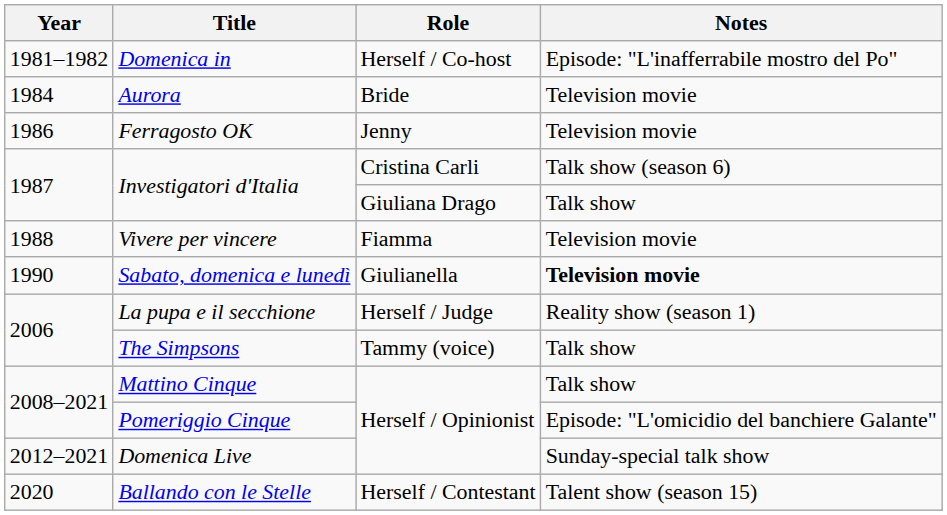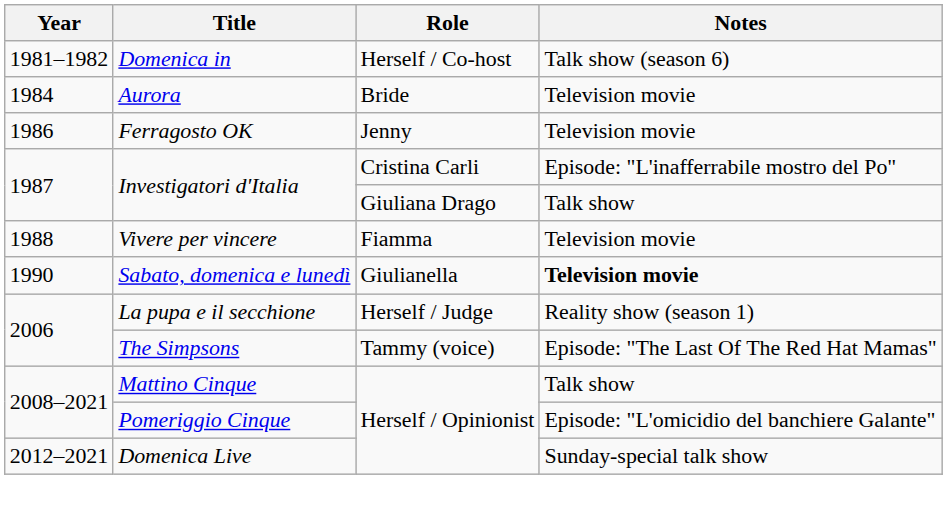Domenica in | Notes: Episode: "L'inafferrabile mostro del Po" -> Talk show (season 6)
Investigatori d'Italia / Cristina Carli | Notes: Talk show (season 6) -> Episode: "L'inafferrabile mostro del Po"
The Simpsons | Notes: Talk show -> Episode: "The Last Of The Red Hat Mamas"
- row: 2020 | Ballando con le Stelle | Herself / Contestant | Talent show (season 15)
